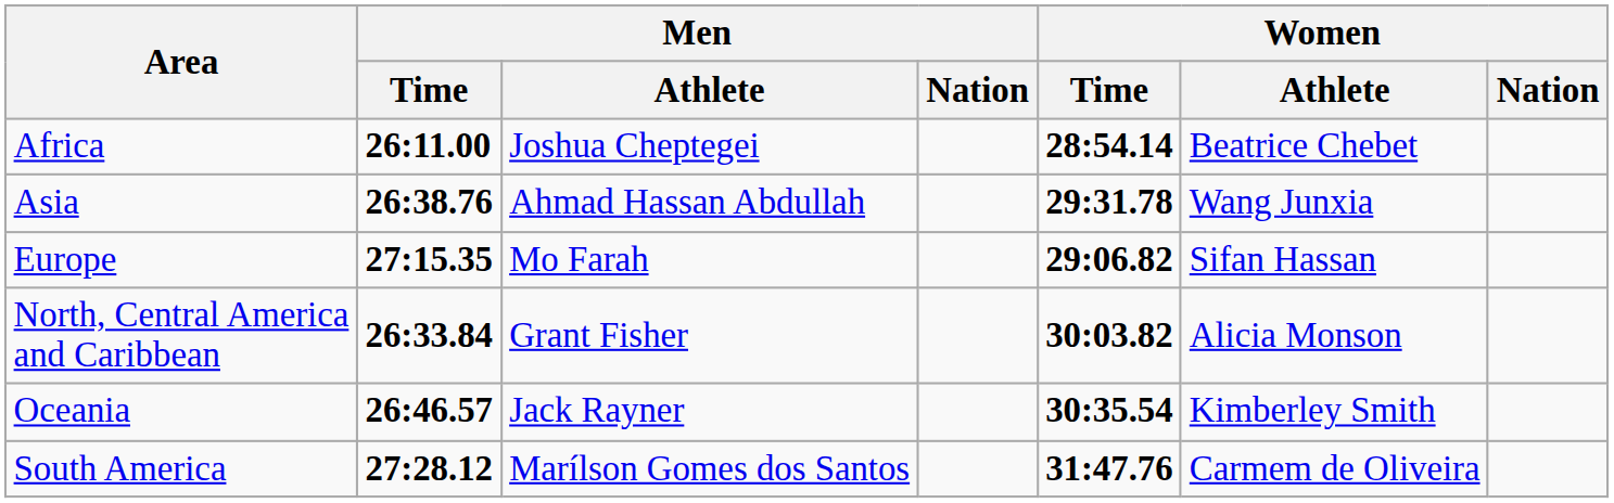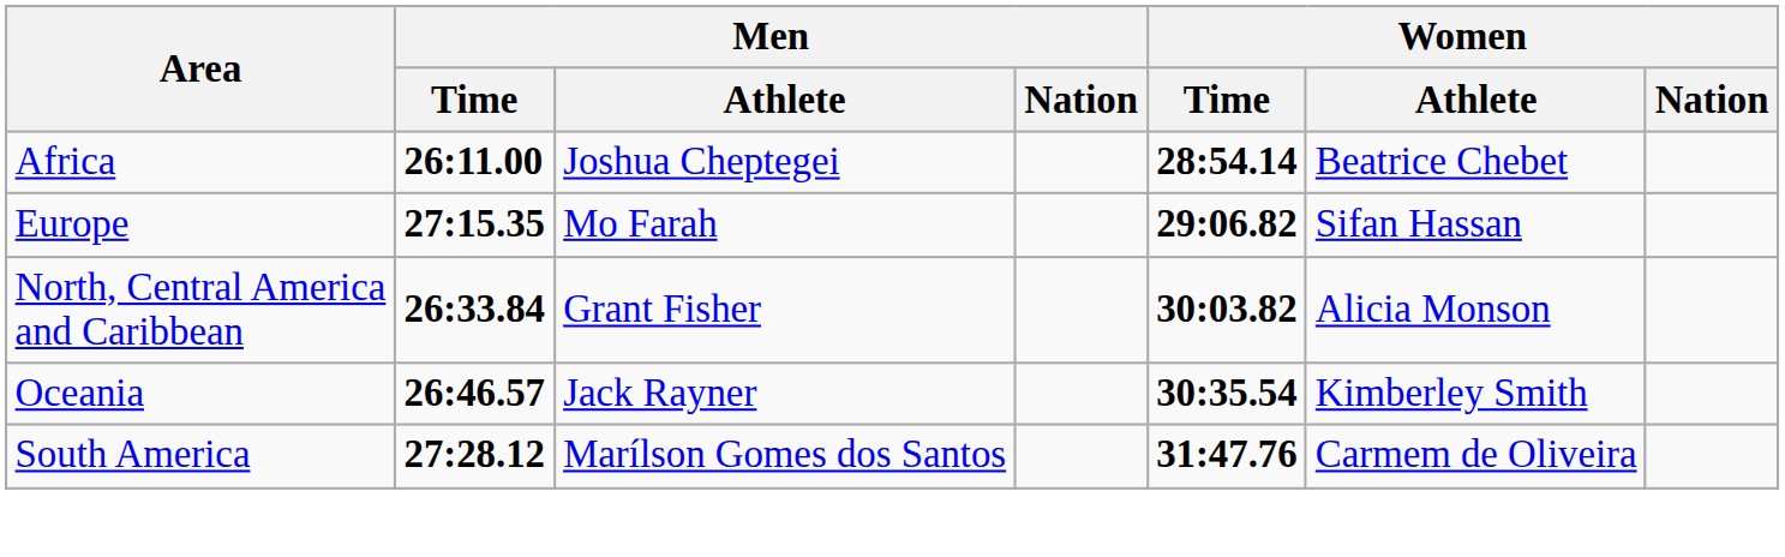- row: Asia | 26:38.76 | Ahmad Hassan Abdullah | 29:31.78 | Wang Junxia
